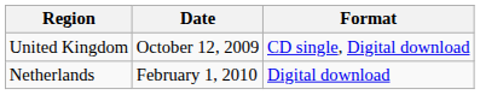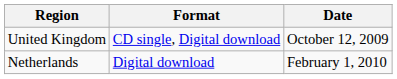columns swapped: Date <-> Format
